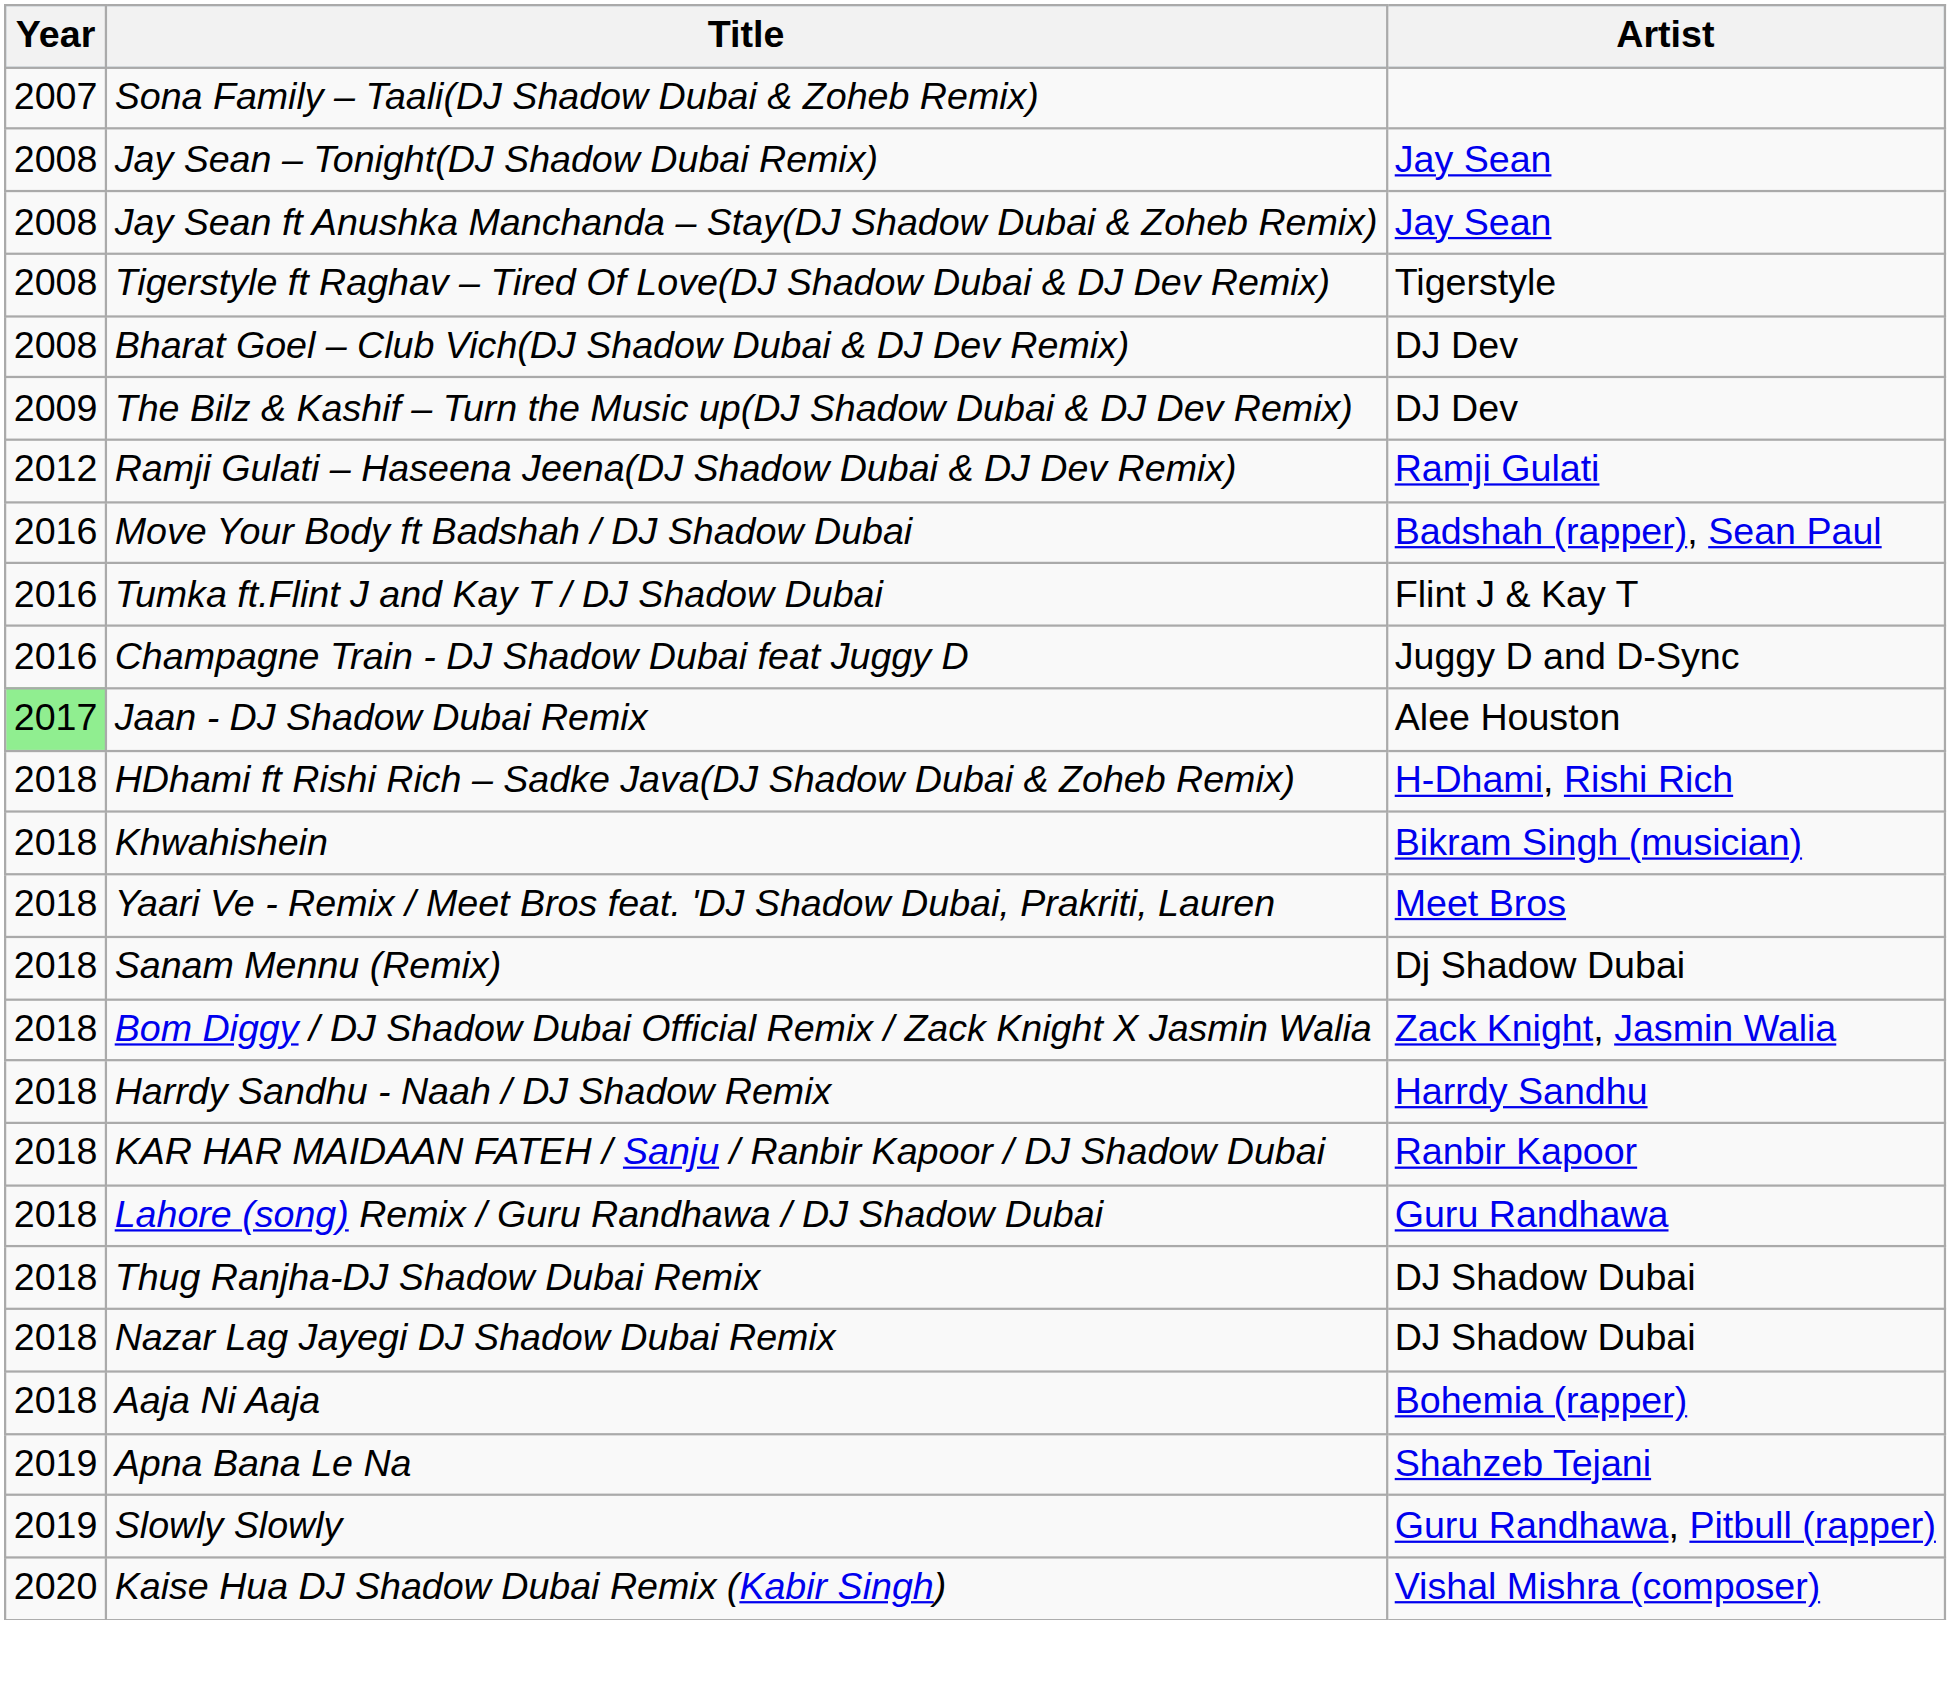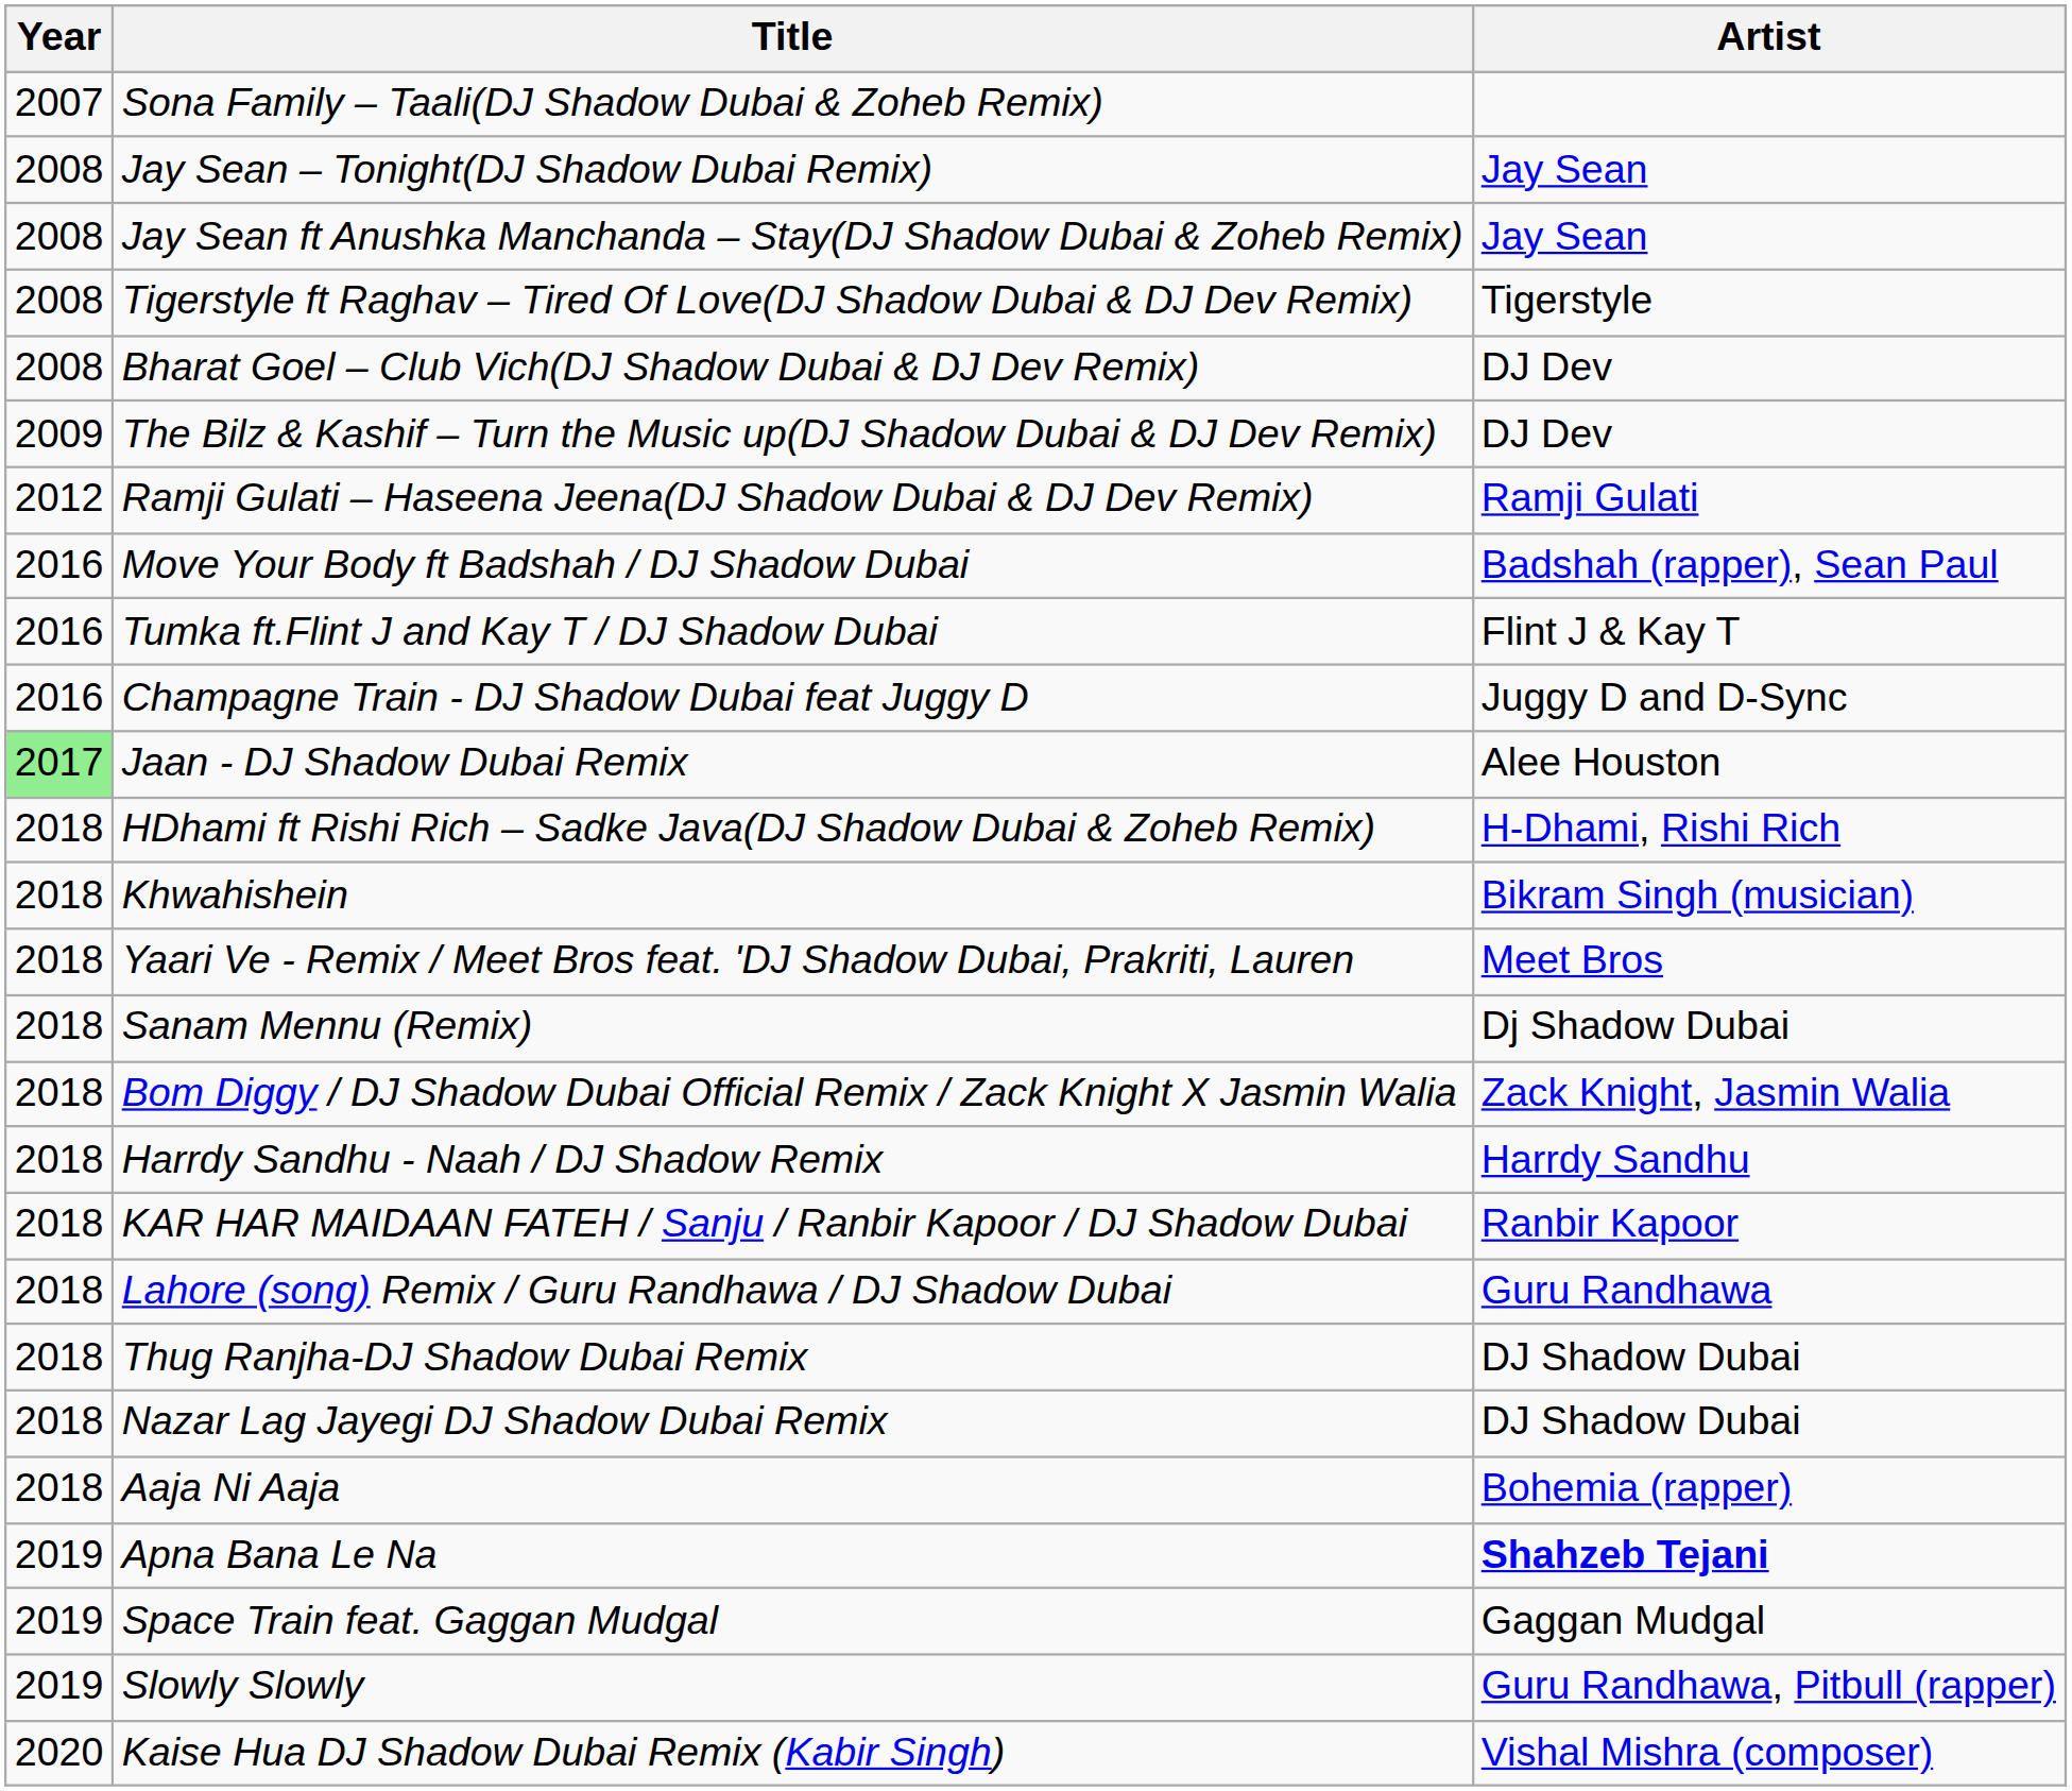Apna Bana Le Na | Artist: normal -> bold
+ row: 2019 | Space Train feat. Gaggan Mudgal | Gaggan Mudgal
